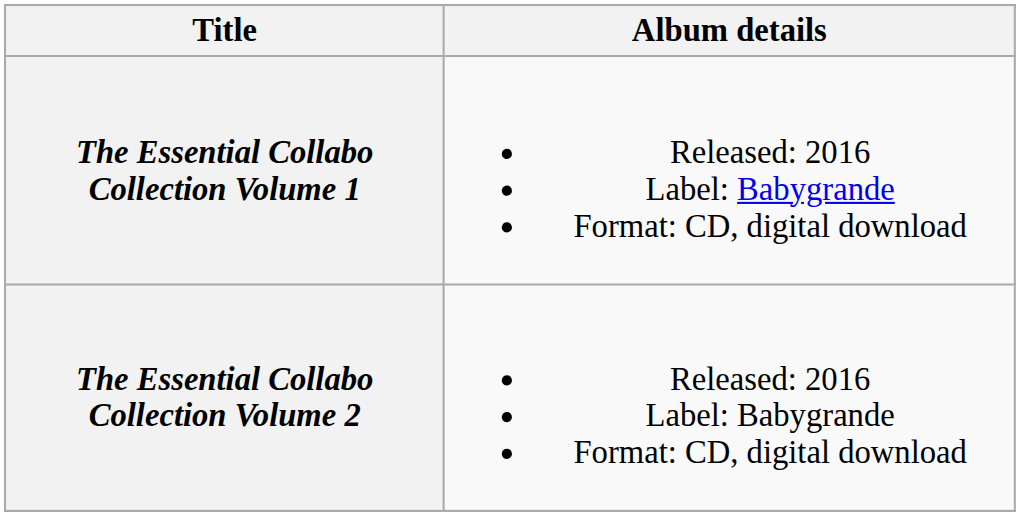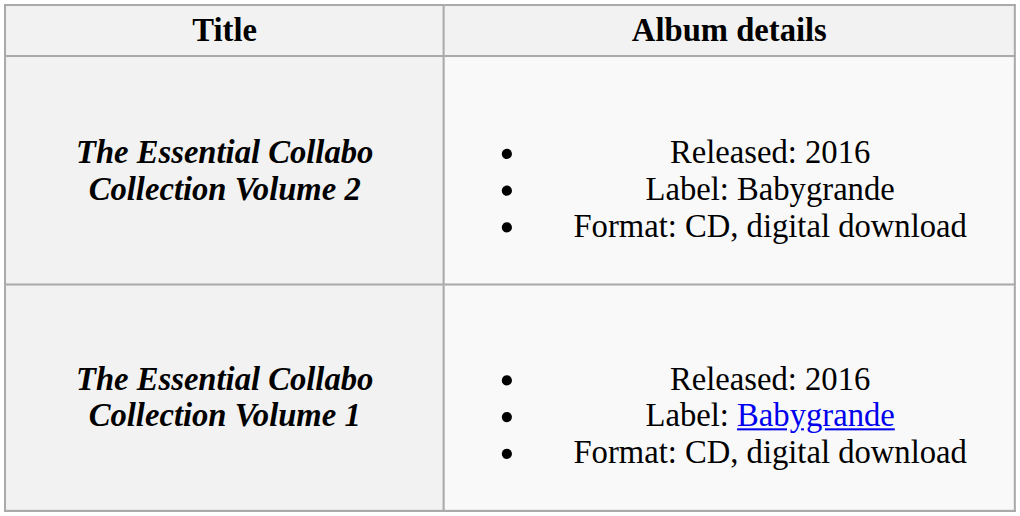rows swapped: The Essential Collabo Collection Volume 1 <-> The Essential Collabo Collection Volume 2
